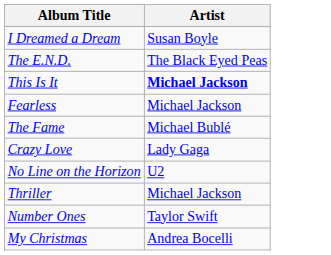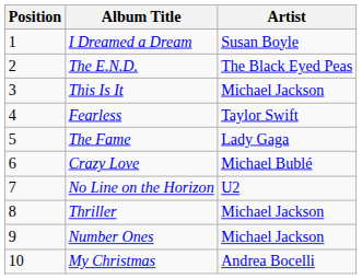+ column: Position | 1 | 2 | 3 | 4 | 5 | 6 | 7 | 8 | 9 | 10
This Is It | Artist: bold -> normal
Fearless | Artist: Michael Jackson -> Taylor Swift
The Fame | Artist: Michael Bublé -> Lady Gaga
Crazy Love | Artist: Lady Gaga -> Michael Bublé
Number Ones | Artist: Taylor Swift -> Michael Jackson
